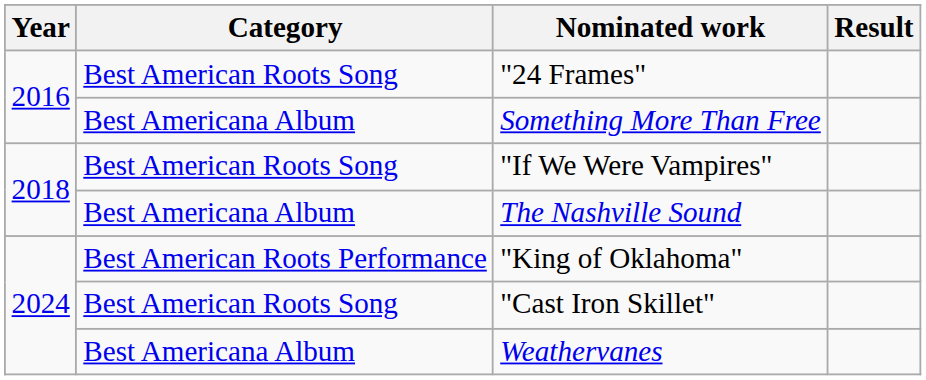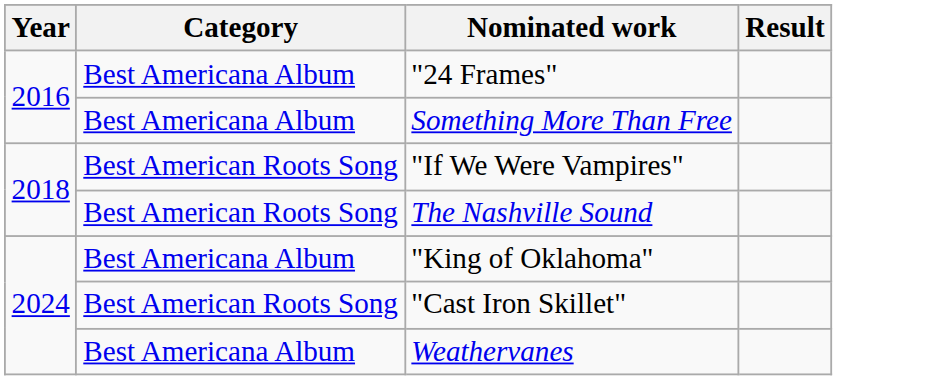"24 Frames" | Category: Best American Roots Song -> Best Americana Album
The Nashville Sound | Category: Best Americana Album -> Best American Roots Song
"King of Oklahoma" | Category: Best American Roots Performance -> Best Americana Album
